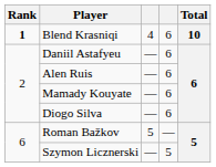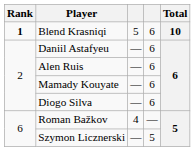Blend Krasniqi | column 3: 4 -> 5
Roman Bažkov | column 3: 5 -> 4
